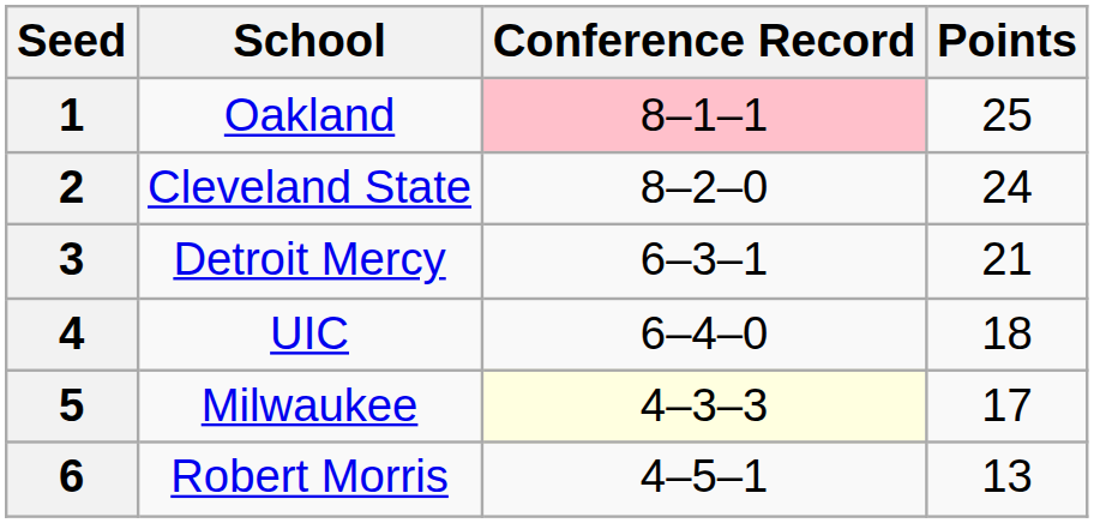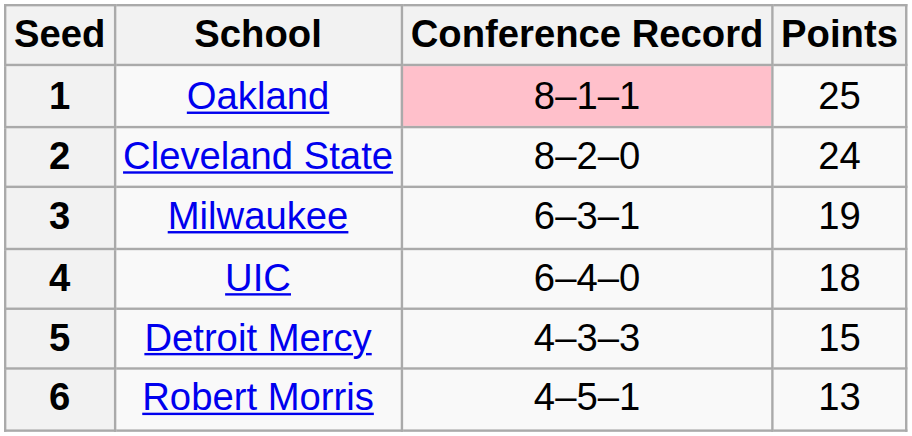3 | School: Detroit Mercy -> Milwaukee
3 | Points: 21 -> 19
5 | School: Milwaukee -> Detroit Mercy
5 | Conference Record: lightyellow background -> no background
5 | Points: 17 -> 15
